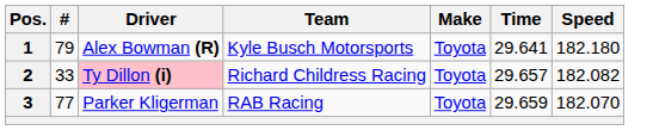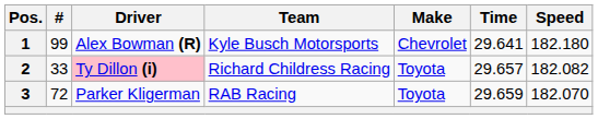1 | #: 79 -> 99
1 | Make: Toyota -> Chevrolet
3 | #: 77 -> 72
